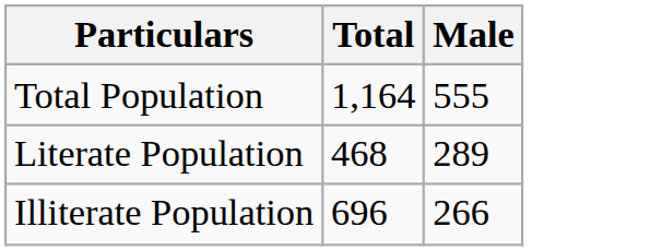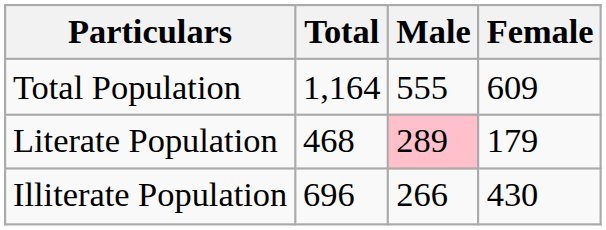+ column: Female | 609 | 179 | 430
Literate Population | Male: no background -> pink background
